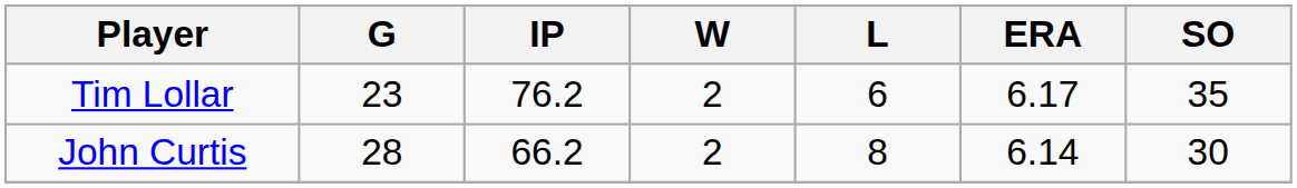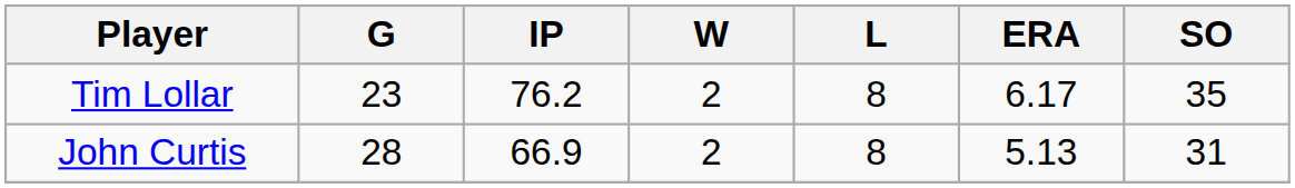Tim Lollar | L: 6 -> 8
John Curtis | IP: 66.2 -> 66.9
John Curtis | ERA: 6.14 -> 5.13
John Curtis | SO: 30 -> 31
